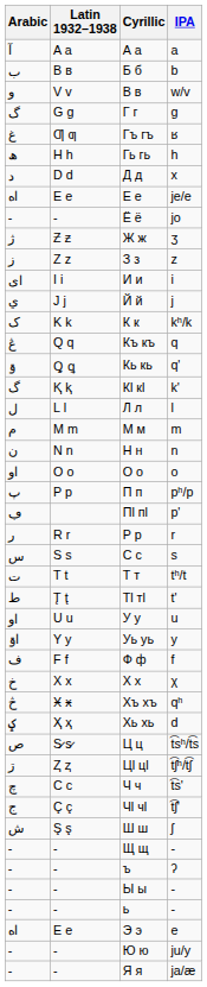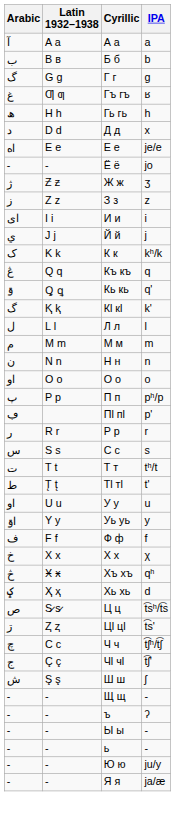- row: و | V v | В в | w/v
Цӏ цӏ | IPA: t͡ʃʰ/t͡ʃ -> t͡s'
Ч ч | IPA: t͡s' -> t͡ʃʰ/t͡ʃ
- row: اه | E e | Э э | e
